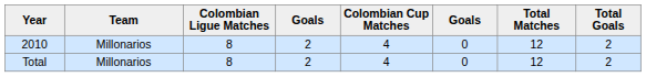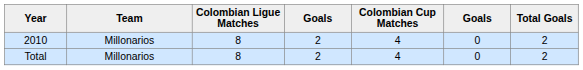- column: Total Matches | 12 | 12
